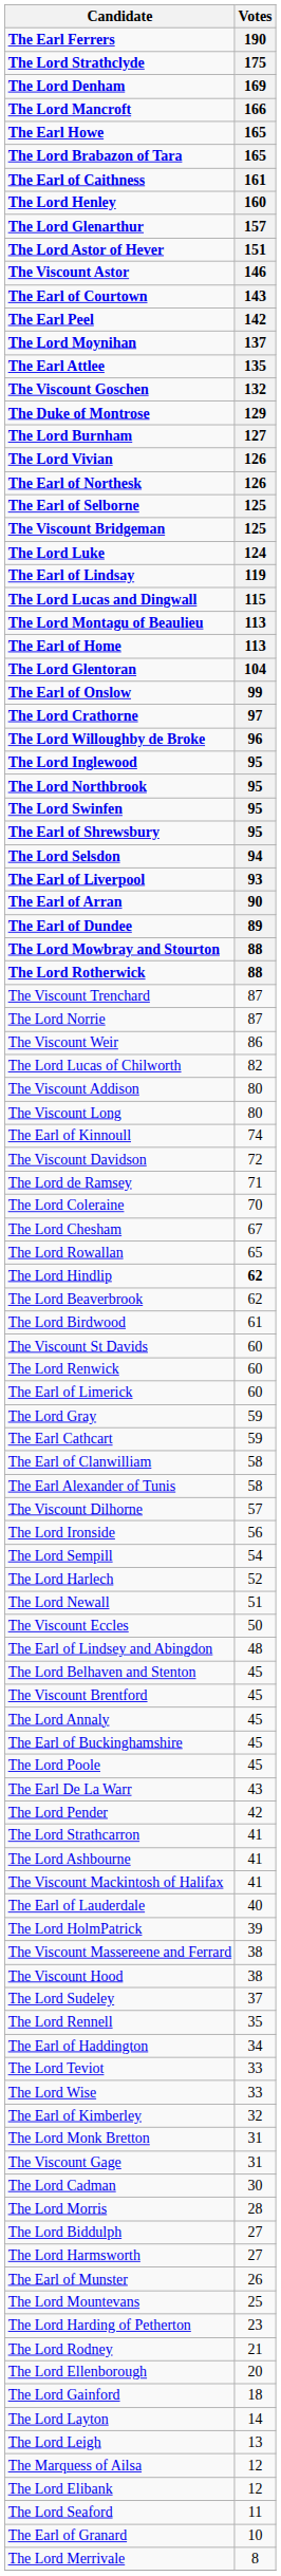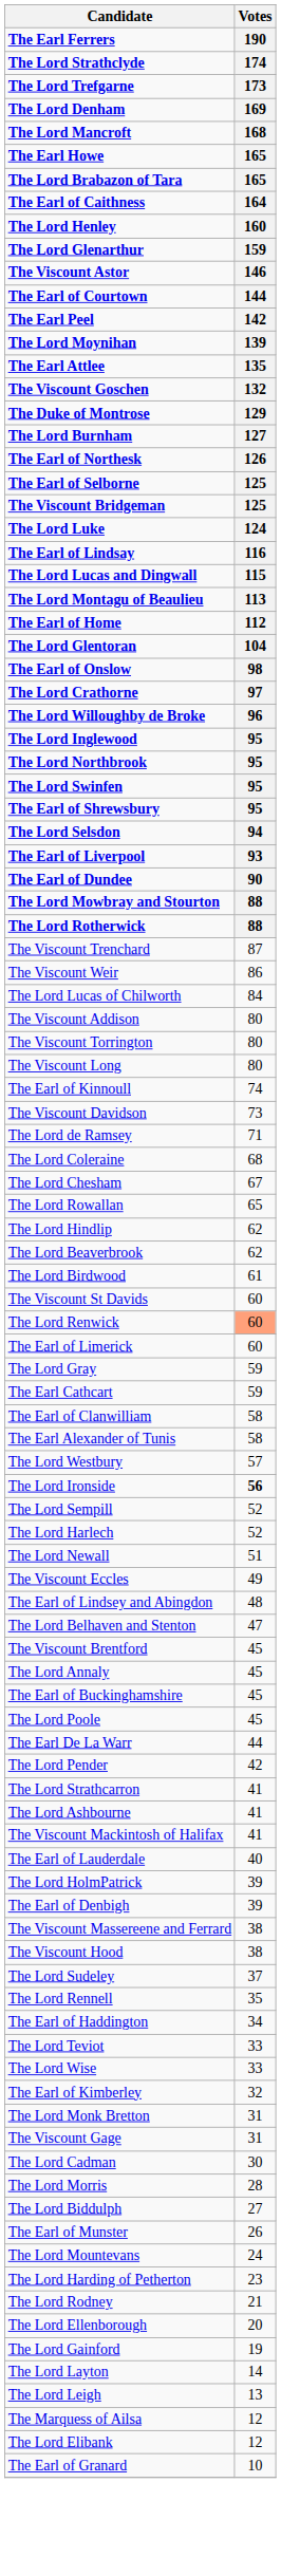The Lord Strathclyde | Votes: 175 -> 174
+ row: The Lord Trefgarne | 173
The Lord Mancroft | Votes: 166 -> 168
The Earl of Caithness | Votes: 161 -> 164
The Lord Glenarthur | Votes: 157 -> 159
- row: The Lord Astor of Hever | 151
The Earl of Courtown | Votes: 143 -> 144
The Lord Moynihan | Votes: 137 -> 139
- row: The Lord Vivian | 126
The Earl of Lindsay | Votes: 119 -> 116
The Earl of Home | Votes: 113 -> 112
The Earl of Onslow | Votes: 99 -> 98
- row: The Earl of Arran | 90
The Earl of Dundee | Votes: 89 -> 90
- row: The Lord Norrie | 87
The Lord Lucas of Chilworth | Votes: 82 -> 84
+ row: The Viscount Torrington | 80
The Viscount Davidson | Votes: 72 -> 73
The Lord Coleraine | Votes: 70 -> 68
The Lord Hindlip | Votes: bold -> normal
The Lord Renwick | Votes: no background -> lightsalmon background
- row: The Viscount Dilhorne | 57
+ row: The Lord Westbury | 57
The Lord Ironside | Votes: normal -> bold
The Lord Sempill | Votes: 54 -> 52
The Viscount Eccles | Votes: 50 -> 49
The Lord Belhaven and Stenton | Votes: 45 -> 47
The Earl De La Warr | Votes: 43 -> 44
+ row: The Earl of Denbigh | 39
- row: The Lord Harmsworth | 27
The Lord Mountevans | Votes: 25 -> 24
The Lord Gainford | Votes: 18 -> 19
- row: The Lord Seaford | 11
- row: The Lord Merrivale | 8
